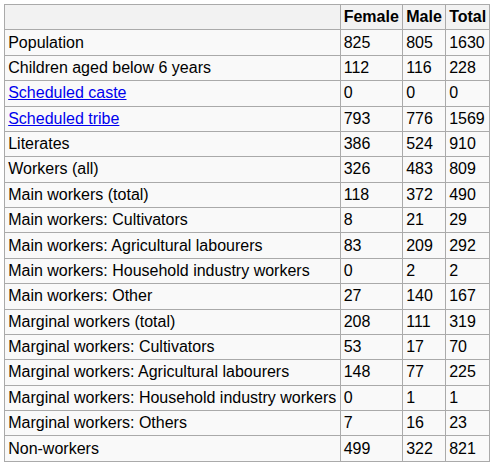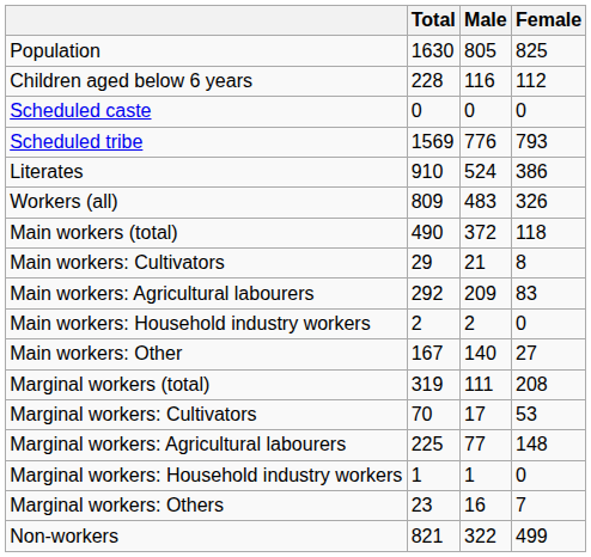columns swapped: Total <-> Female
